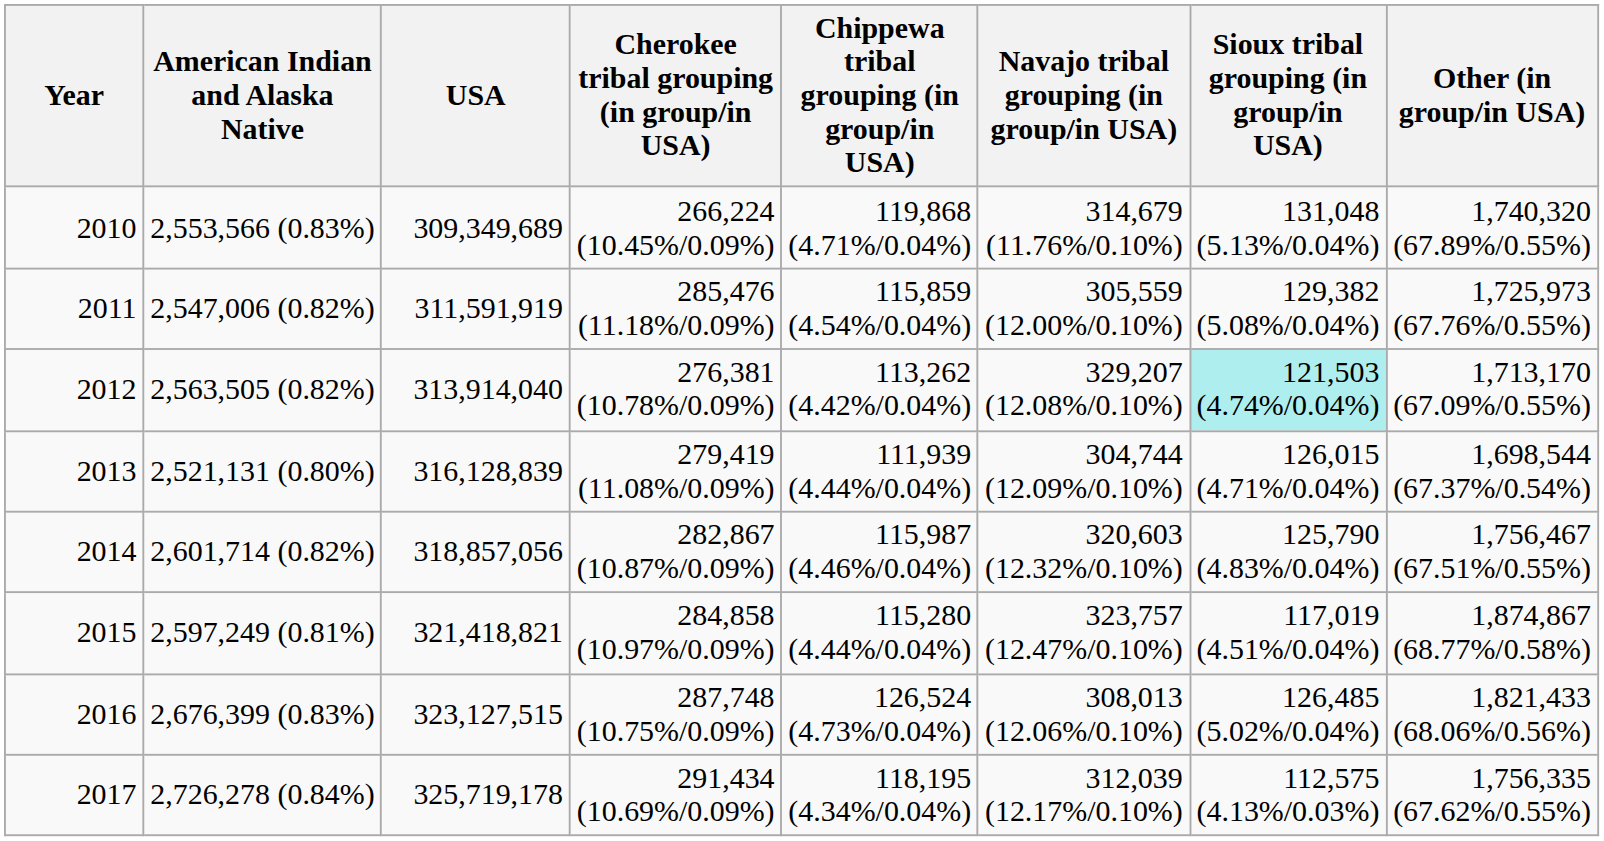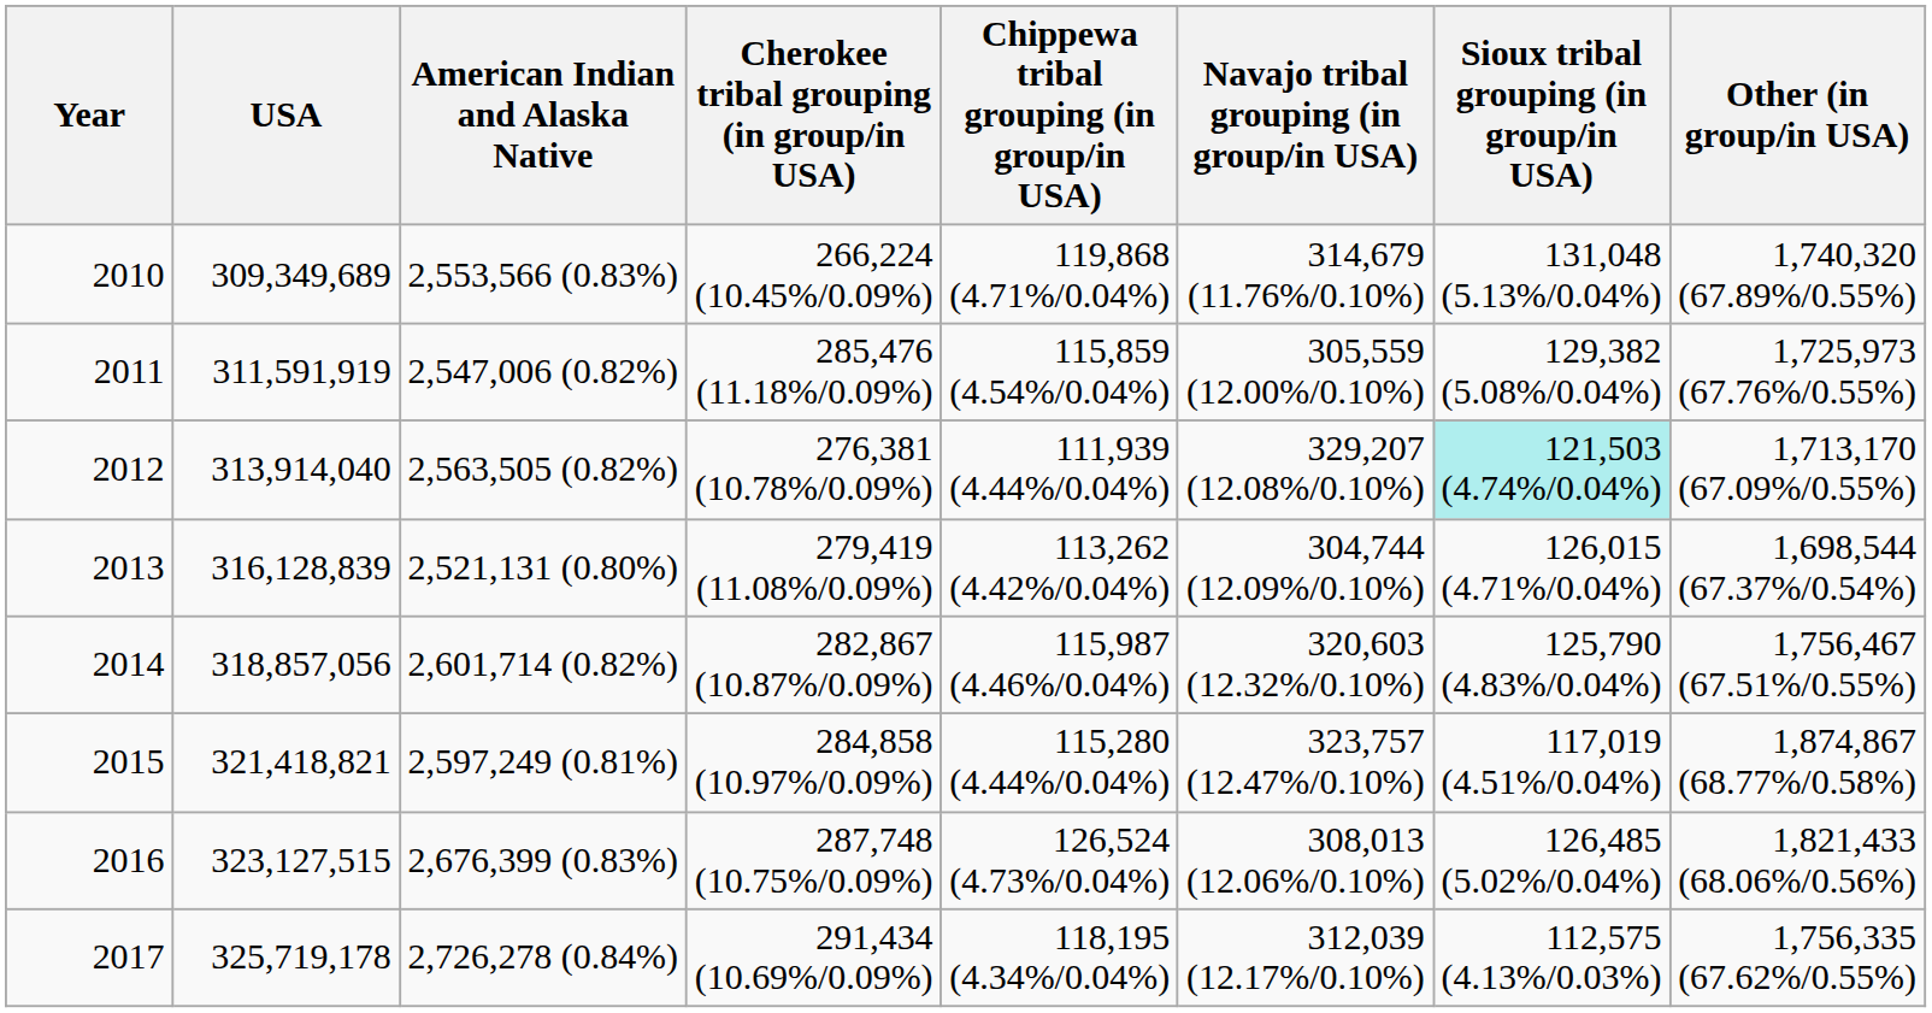columns swapped: USA <-> American Indian and Alaska Native
2012 | Chippewa tribal grouping (in group/in USA): 113,262 (4.42%/0.04%) -> 111,939 (4.44%/0.04%)
2013 | Chippewa tribal grouping (in group/in USA): 111,939 (4.44%/0.04%) -> 113,262 (4.42%/0.04%)
